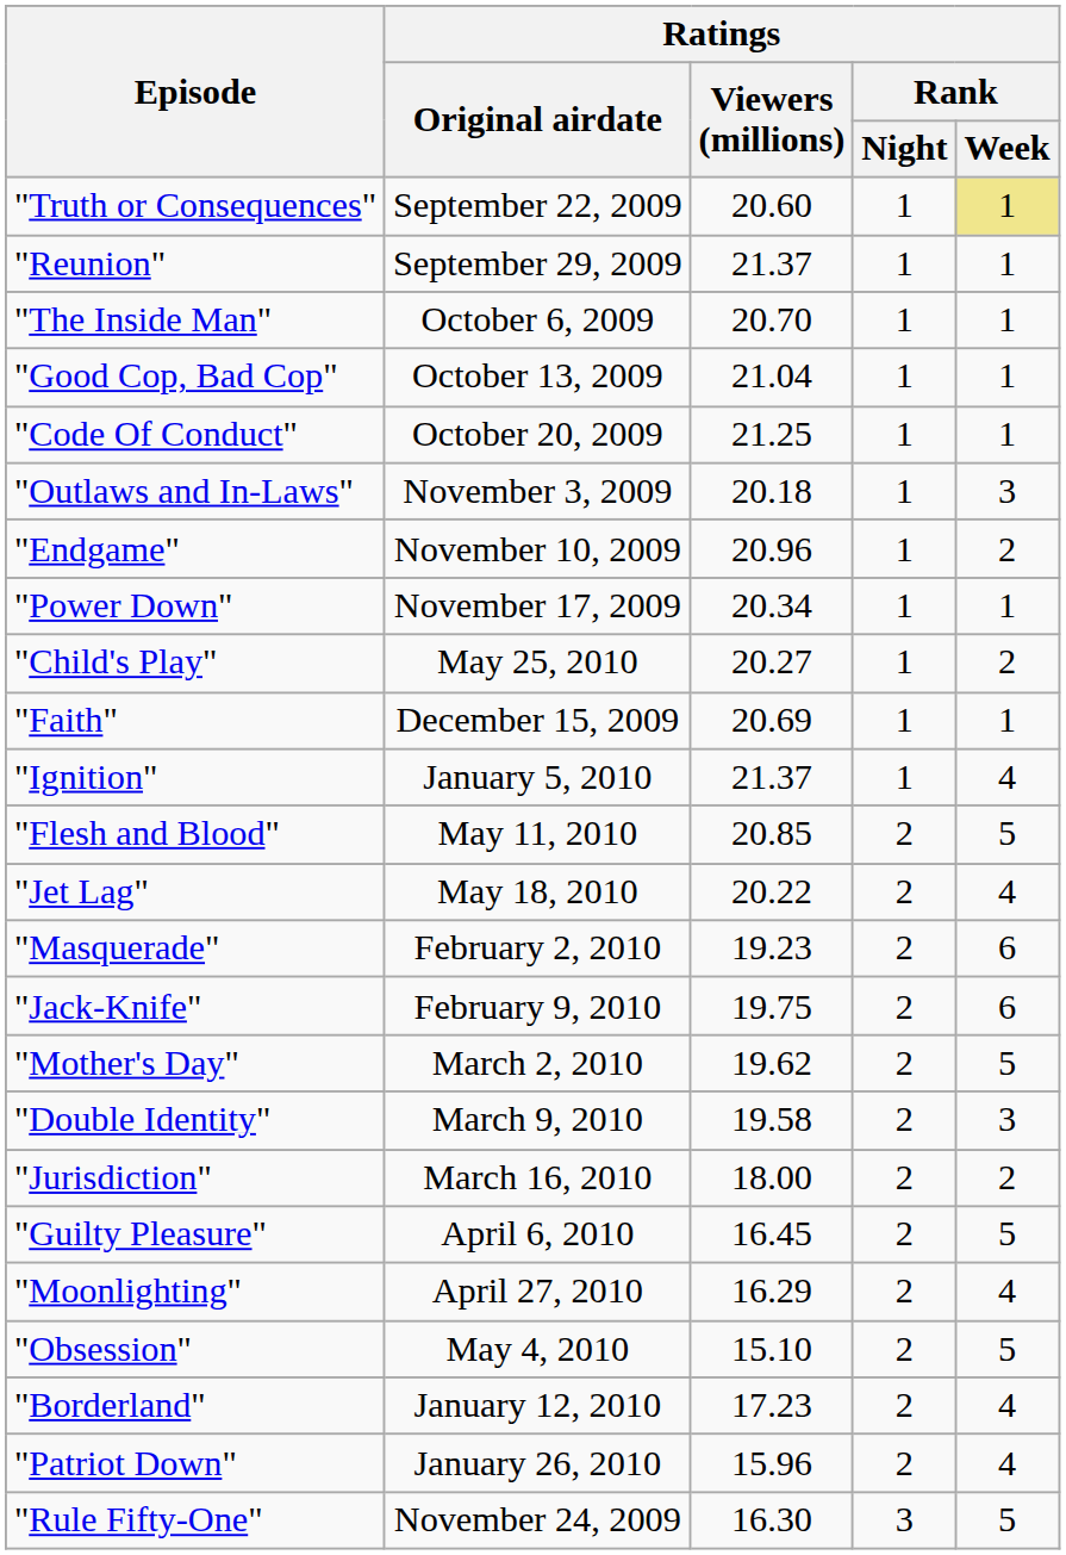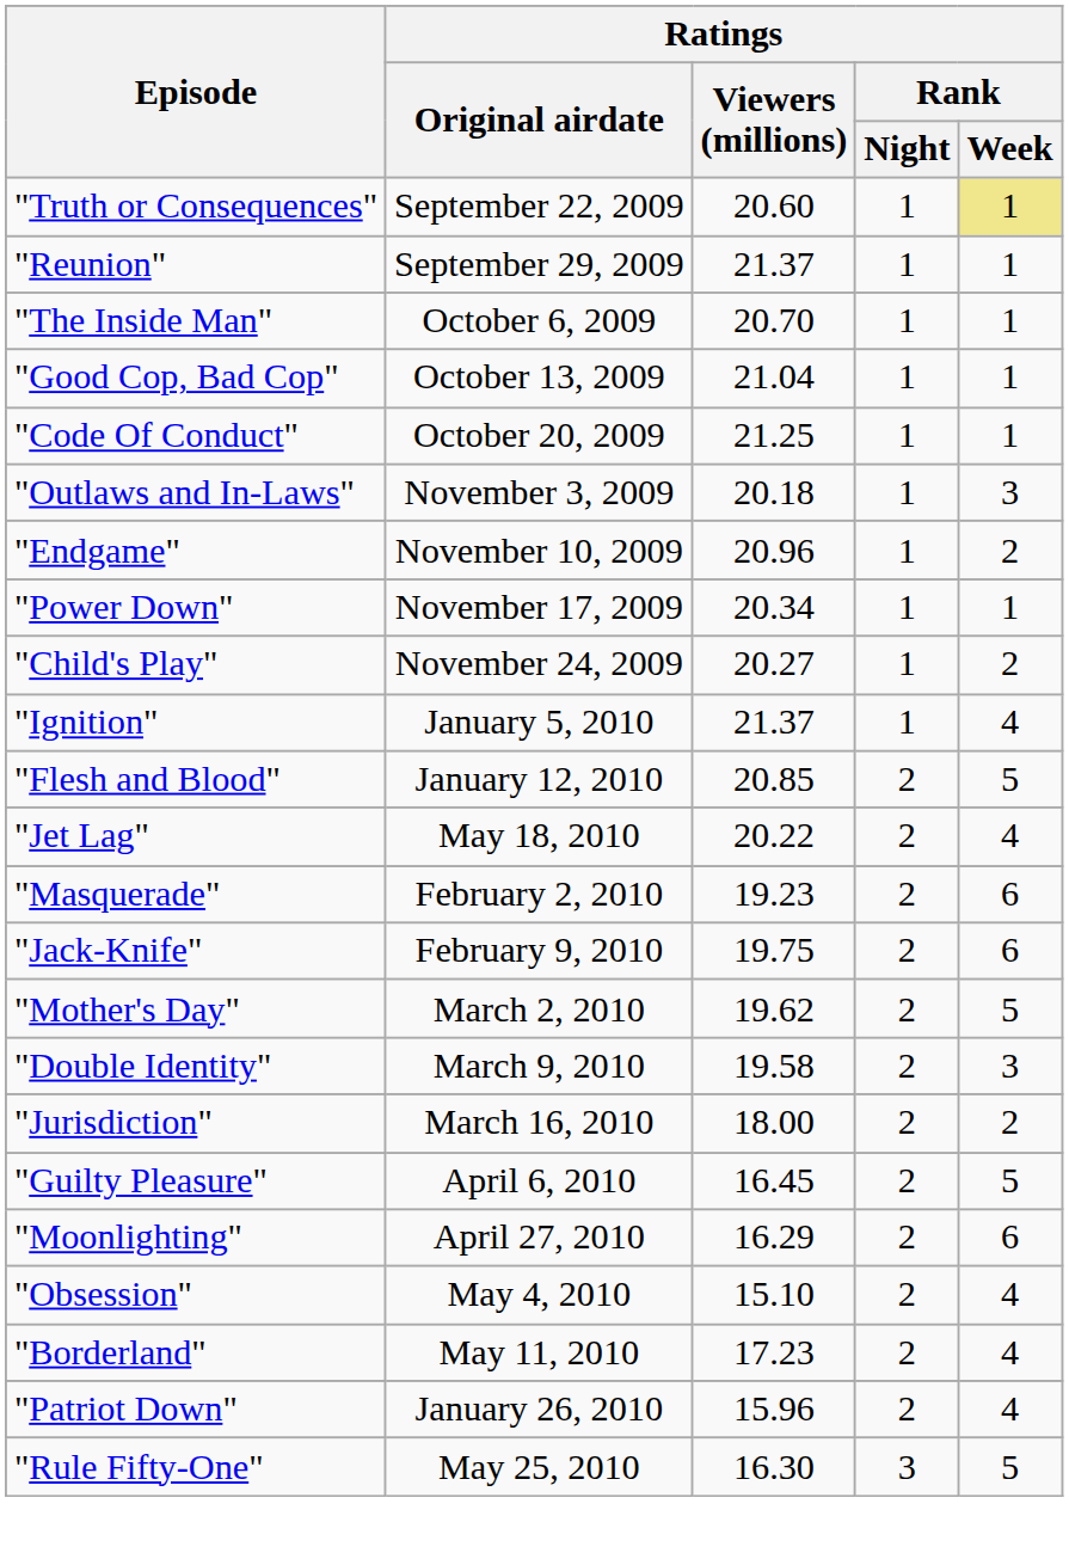"Child's Play" | Ratings / Original airdate: May 25, 2010 -> November 24, 2009
- row: "Faith" | December 15, 2009 | 20.69 | 1 | 1
"Flesh and Blood" | Ratings / Original airdate: May 11, 2010 -> January 12, 2010
"Moonlighting" | Ratings / Rank / Week: 4 -> 6
"Obsession" | Ratings / Rank / Week: 5 -> 4
"Borderland" | Ratings / Original airdate: January 12, 2010 -> May 11, 2010
"Rule Fifty-One" | Ratings / Original airdate: November 24, 2009 -> May 25, 2010
